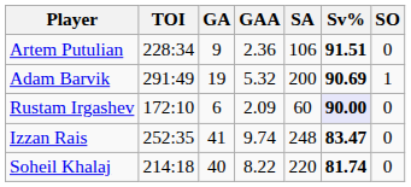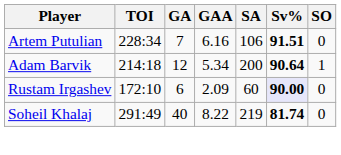Artem Putulian | GA: 9 -> 7
Artem Putulian | GAA: 2.36 -> 6.16
Adam Barvik | TOI: 291:49 -> 214:18
Adam Barvik | GA: 19 -> 12
Adam Barvik | GAA: 5.32 -> 5.34
Adam Barvik | Sv%: 90.69 -> 90.64
- row: Izzan Rais | 252:35 | 41 | 9.74 | 248 | 83.47 | 0
Soheil Khalaj | TOI: 214:18 -> 291:49
Soheil Khalaj | SA: 220 -> 219
